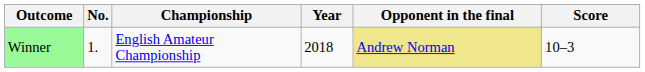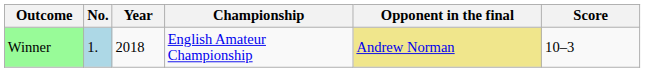columns swapped: Year <-> Championship
Winner | No.: no background -> lightblue background
